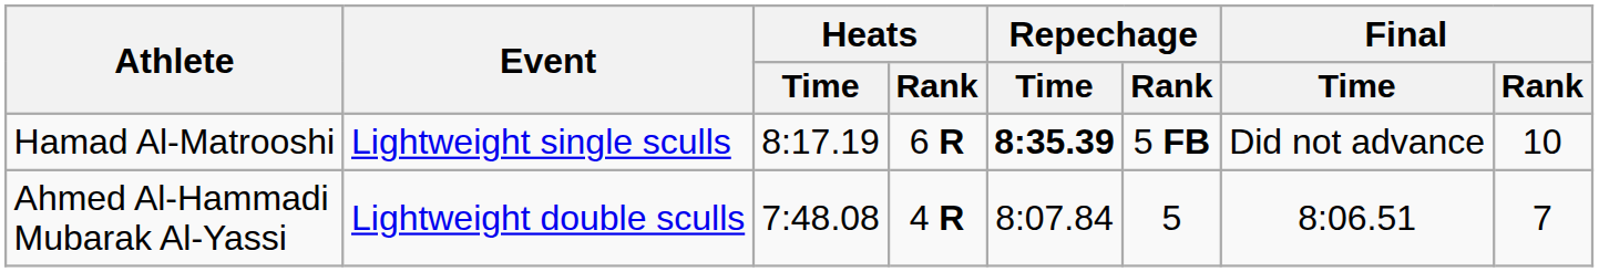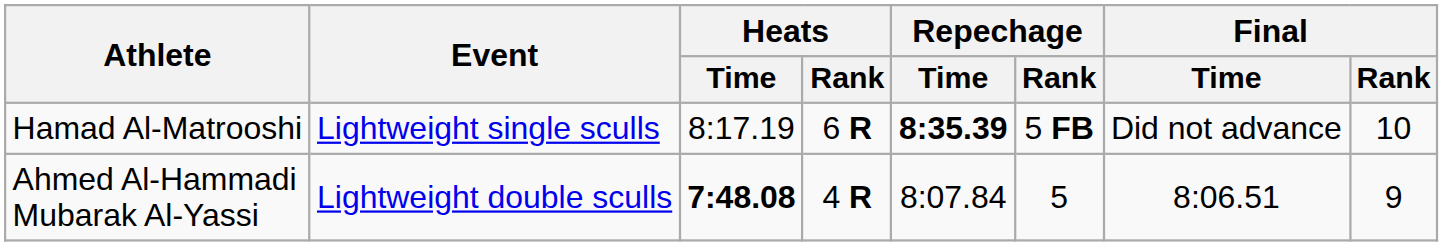Ahmed Al-Hammadi Mubarak Al-Yassi | Heats / Time: normal -> bold
Ahmed Al-Hammadi Mubarak Al-Yassi | Final / Rank: 7 -> 9
